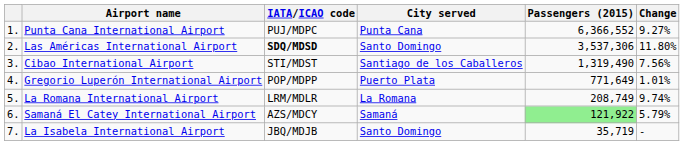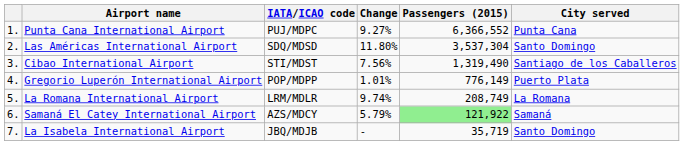columns swapped: City served <-> Change
Las Américas International Airport | IATA/ICAO code: bold -> normal
Las Américas International Airport | Passengers (2015): 3,537,306 -> 3,537,304
Gregorio Luperón International Airport | Passengers (2015): 771,649 -> 776,149
